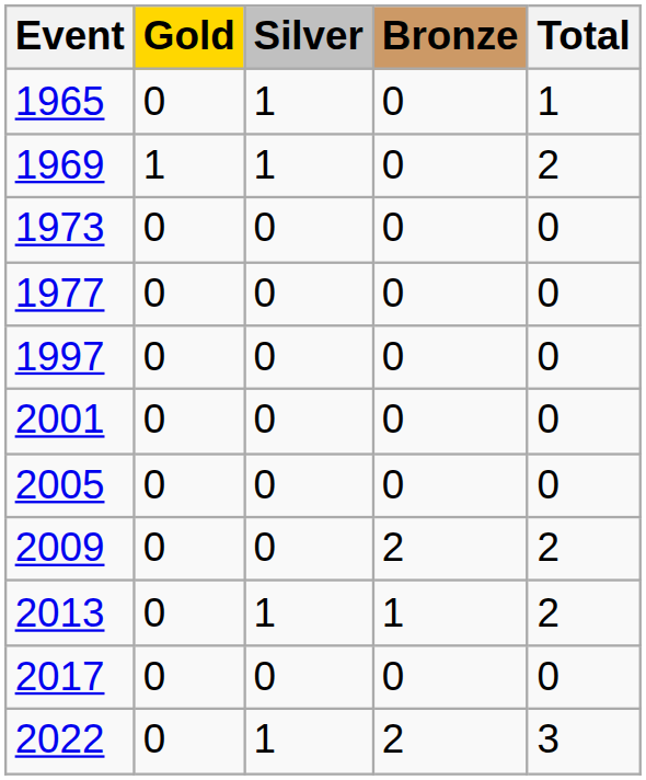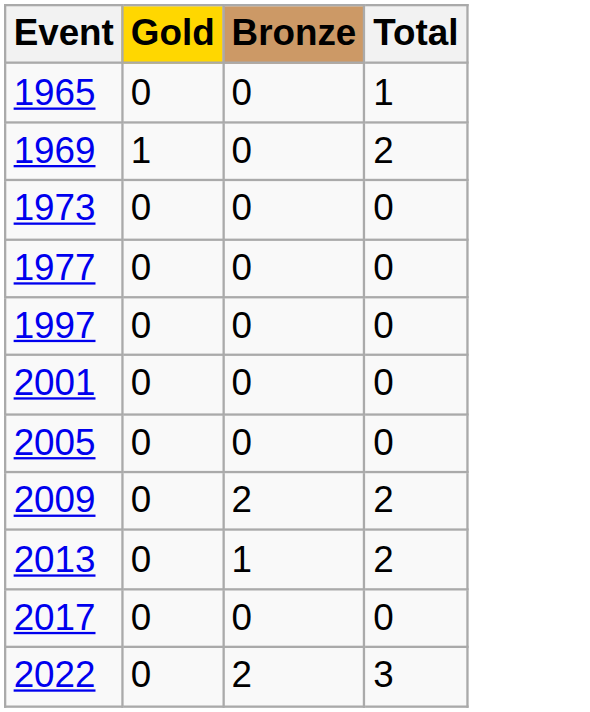- column: Silver | 1 | 1 | 0 | 0 | 0 | 0 | 0 | 0 | 1 | 0 | 1
